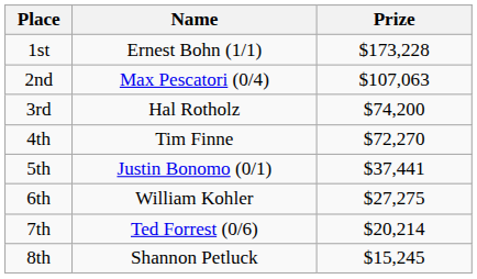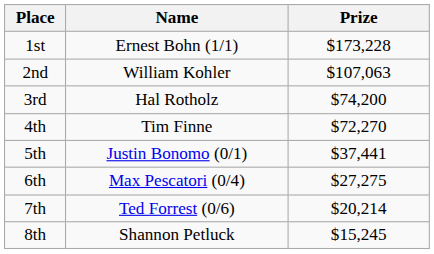2nd | Name: Max Pescatori (0/4) -> William Kohler
6th | Name: William Kohler -> Max Pescatori (0/4)
